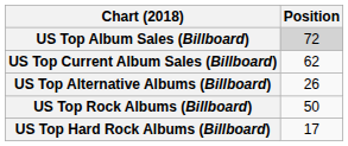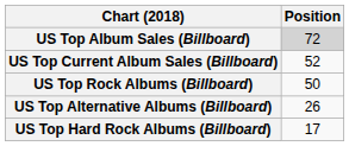US Top Current Album Sales (Billboard) | Position: 62 -> 52
rows swapped: US Top Alternative Albums (Billboard) <-> US Top Rock Albums (Billboard)
